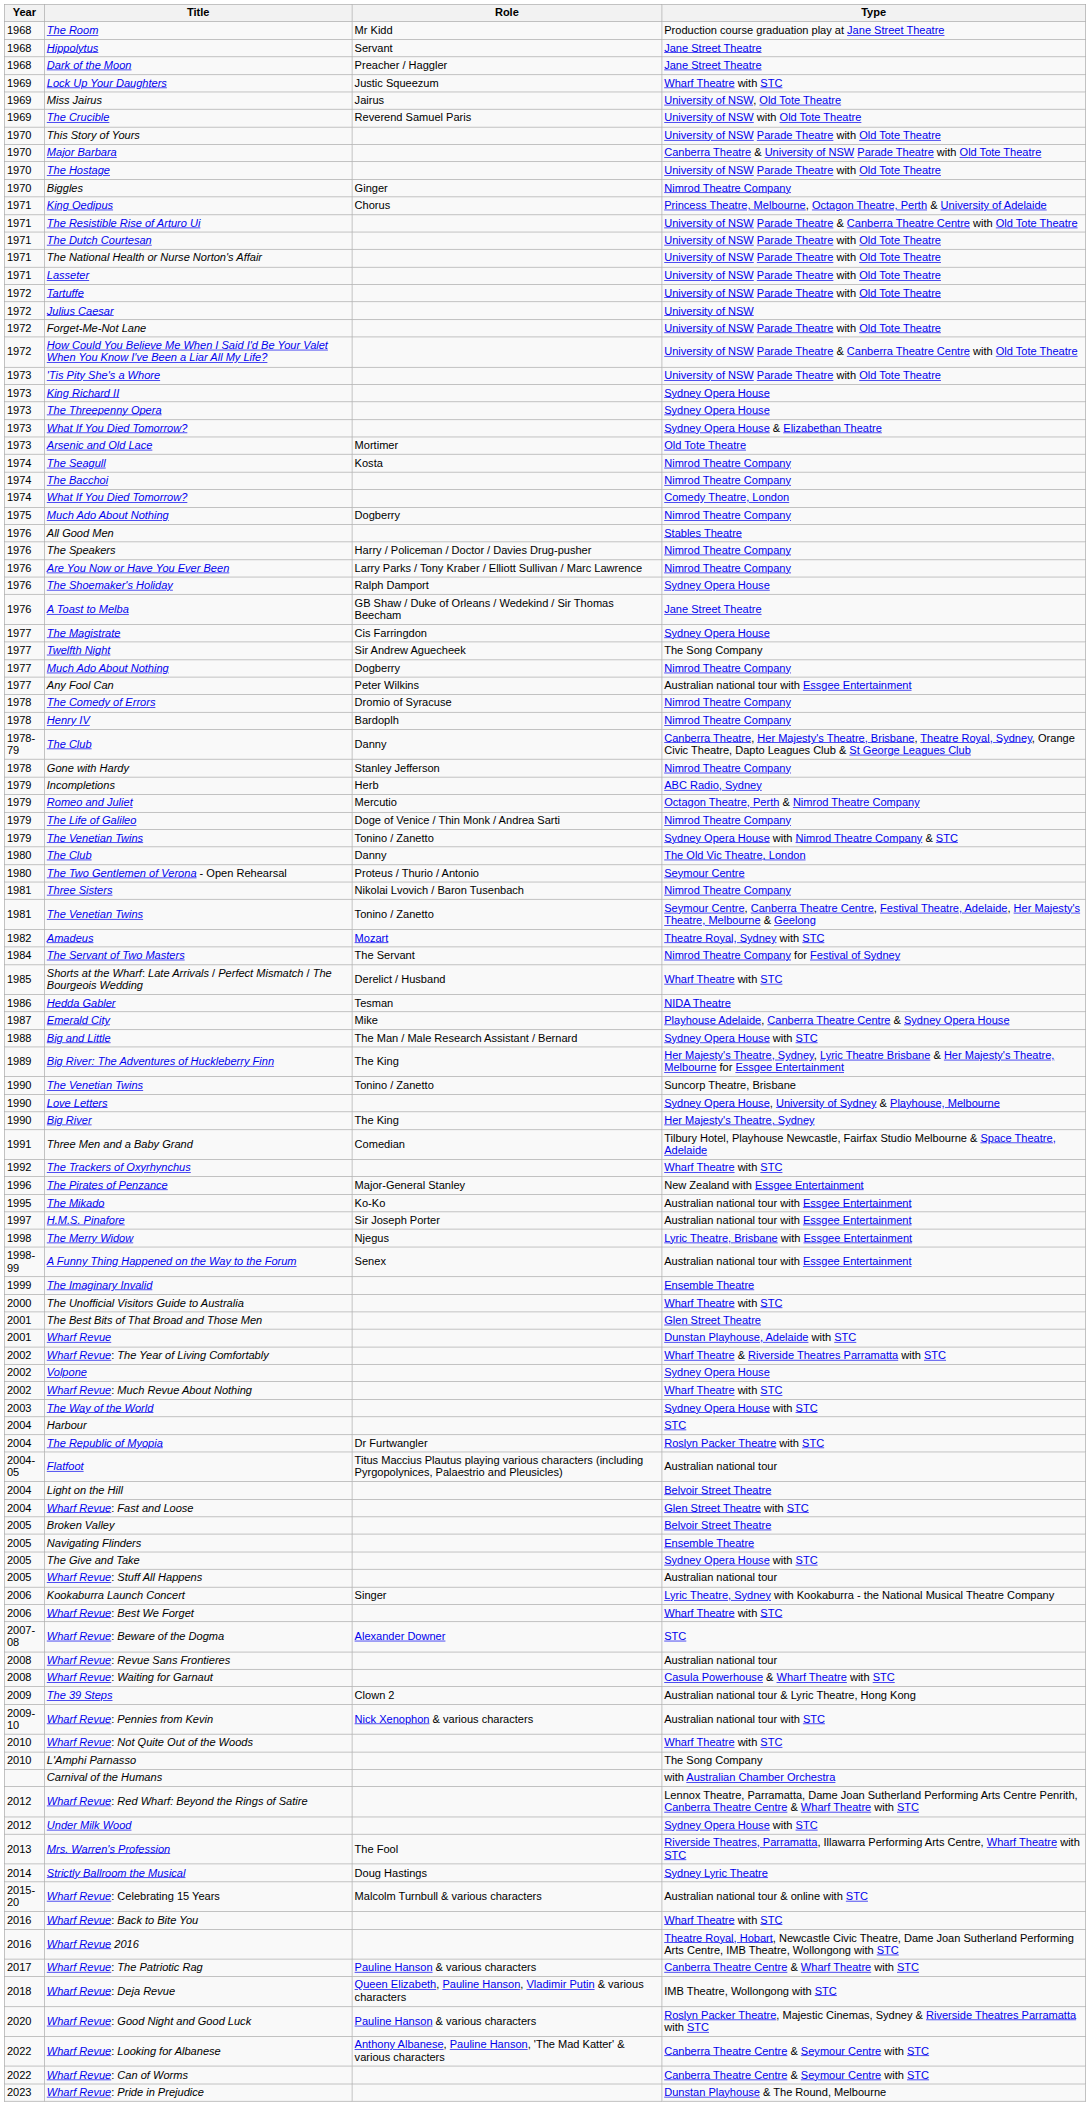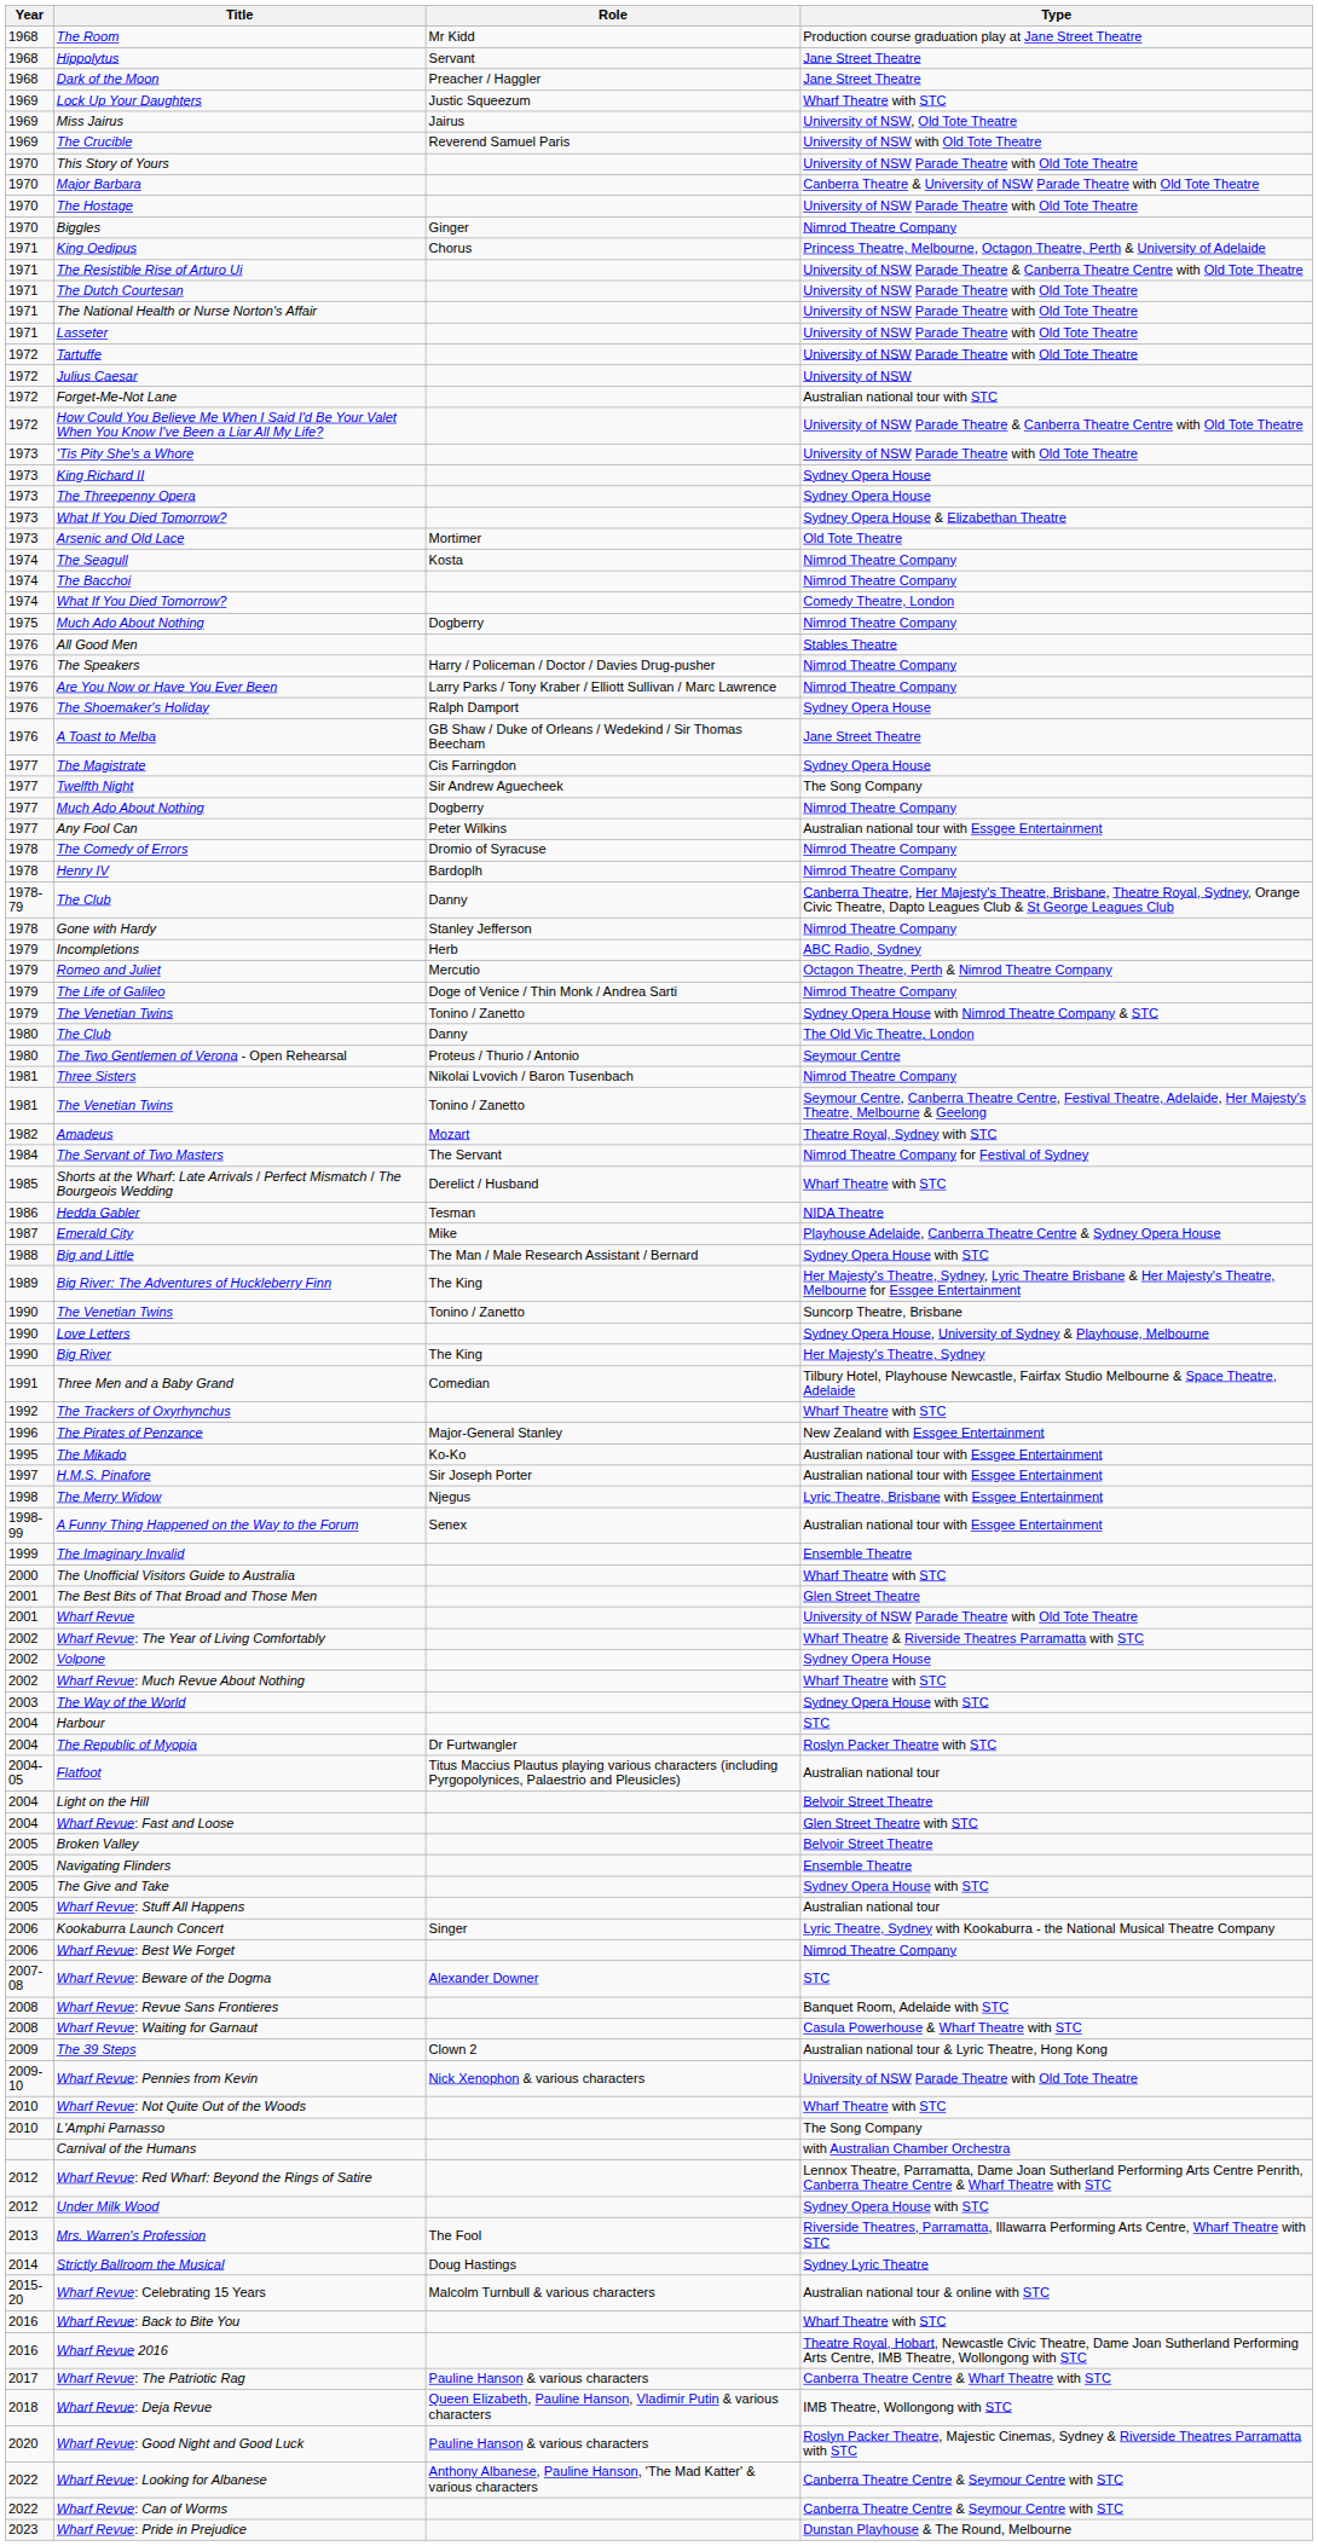Forget-Me-Not Lane | Type: University of NSW Parade Theatre with Old Tote Theatre -> Australian national tour with STC
Wharf Revue | Type: Dunstan Playhouse, Adelaide with STC -> University of NSW Parade Theatre with Old Tote Theatre
Wharf Revue: Best We Forget | Type: Wharf Theatre with STC -> Nimrod Theatre Company
Wharf Revue: Revue Sans Frontieres | Type: Australian national tour -> Banquet Room, Adelaide with STC
Wharf Revue: Pennies from Kevin | Type: Australian national tour with STC -> University of NSW Parade Theatre with Old Tote Theatre
